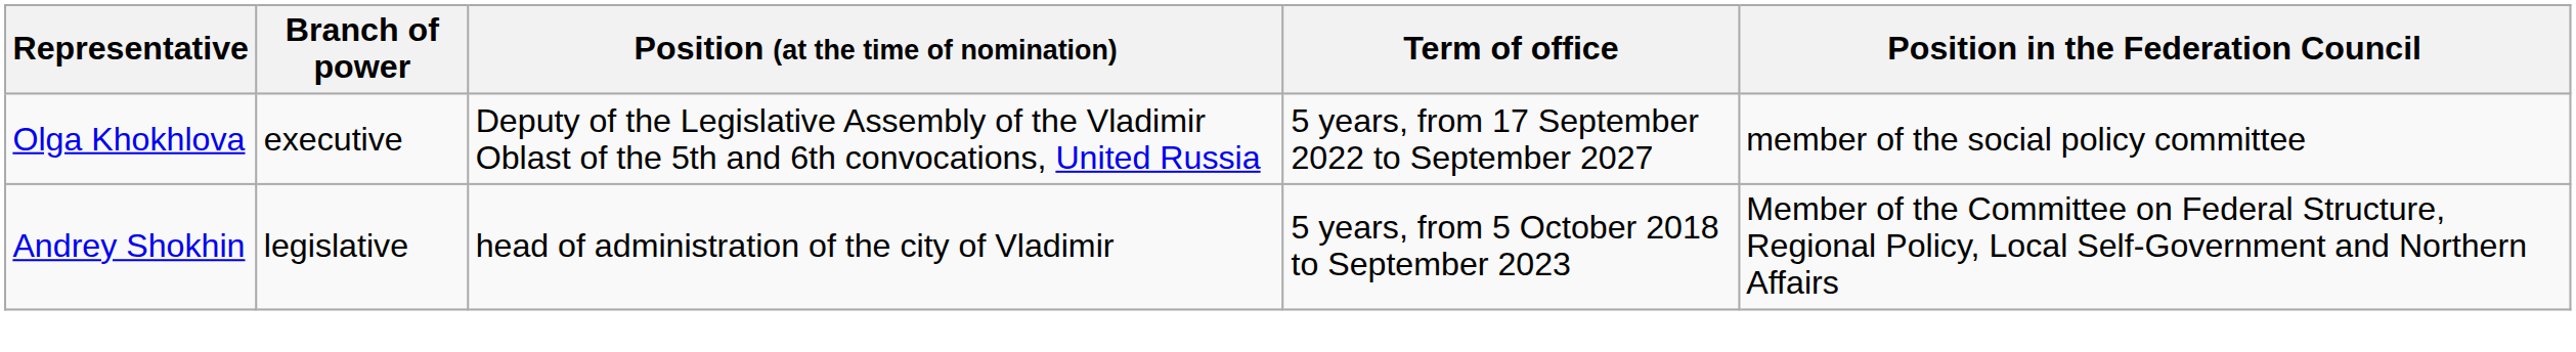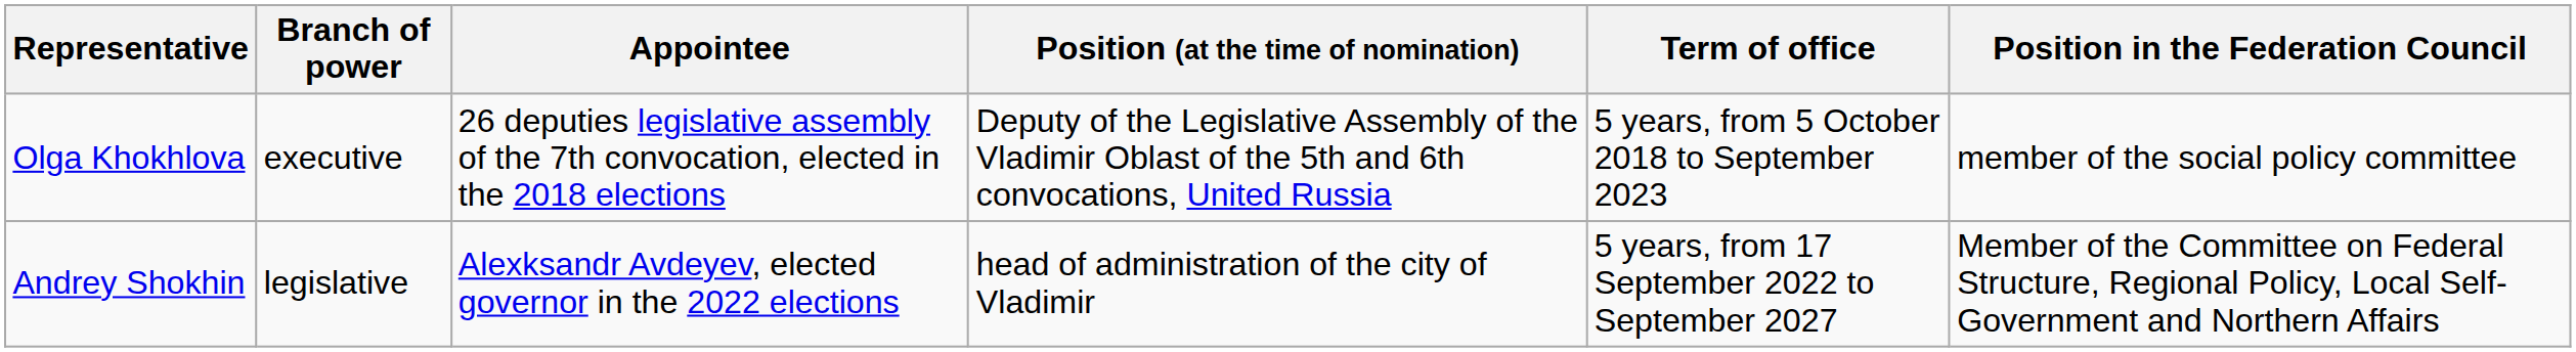+ column: Appointee | 26 deputies legislative assembly of the 7th convocation, elected in the 2018 elections | Alexksandr Avdeyev, elected governor in the 2022 elections
Olga Khokhlova | Term of office: 5 years, from 17 September 2022 to September 2027 -> 5 years, from 5 October 2018 to September 2023
Andrey Shokhin | Term of office: 5 years, from 5 October 2018 to September 2023 -> 5 years, from 17 September 2022 to September 2027
